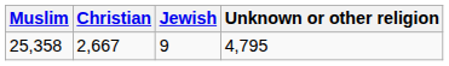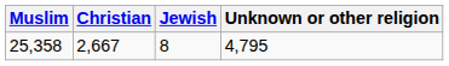25,358 | Jewish: 9 -> 8
